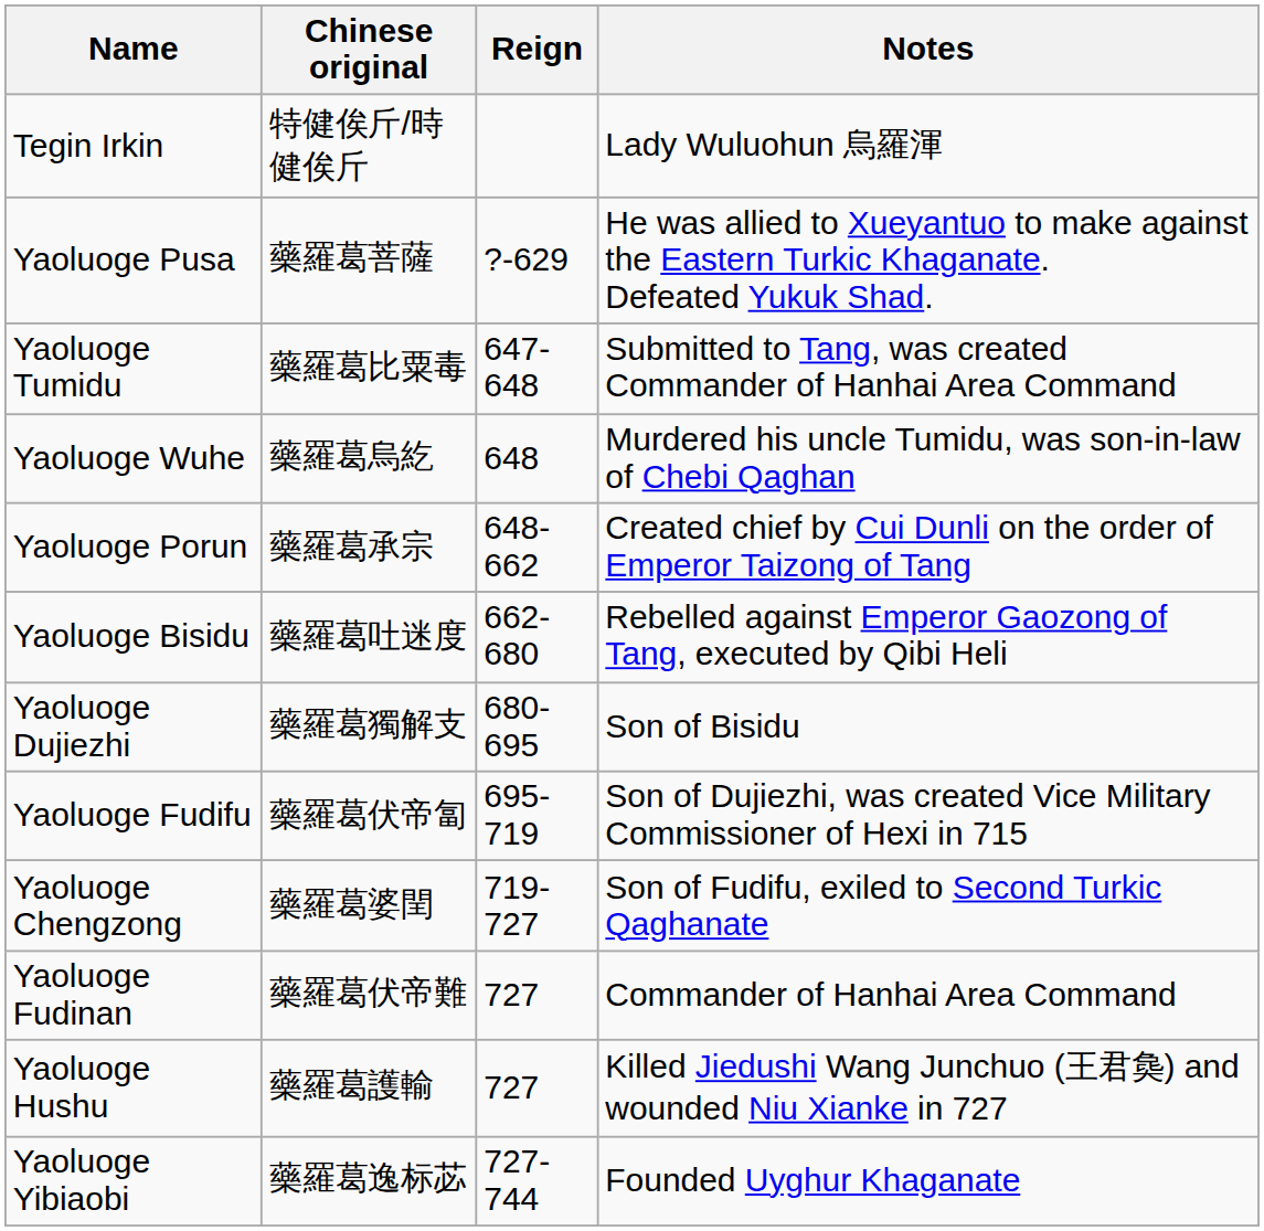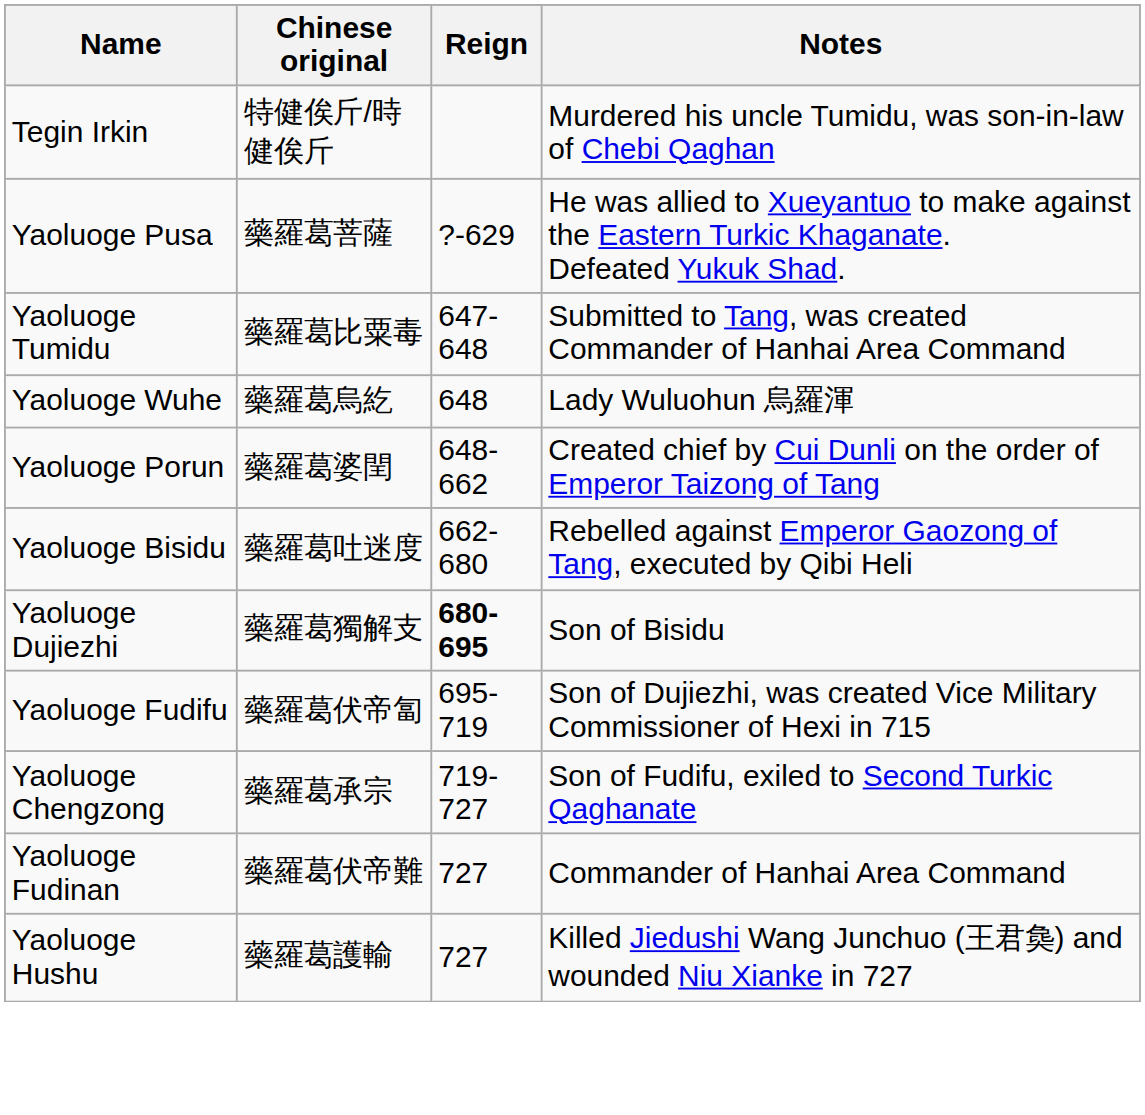Tegin Irkin | Notes: Lady Wuluohun 烏羅渾 -> Murdered his uncle Tumidu, was son-in-law of Chebi Qaghan
Yaoluoge Wuhe | Notes: Murdered his uncle Tumidu, was son-in-law of Chebi Qaghan -> Lady Wuluohun 烏羅渾
Yaoluoge Porun | Chinese original: 藥羅葛承宗 -> 藥羅葛婆閏
Yaoluoge Dujiezhi | Reign: normal -> bold
Yaoluoge Chengzong | Chinese original: 藥羅葛婆閏 -> 藥羅葛承宗
- row: Yaoluoge Yibiaobi | 藥羅葛逸标苾 | 727-744 | Founded Uyghur Khaganate
